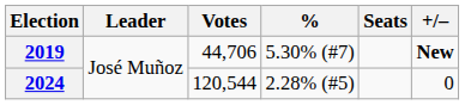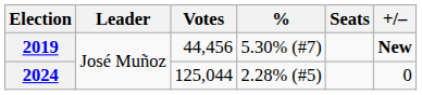2019 | Votes: 44,706 -> 44,456
2024 | Votes: 120,544 -> 125,044
